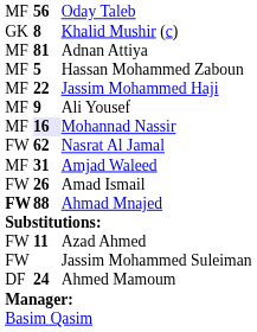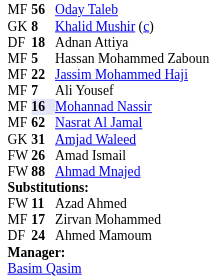Adnan Attiya | column 1: MF -> DF
Adnan Attiya | column 2: 81 -> 18
Ali Yousef | column 2: 9 -> 7
Nasrat Al Jamal | column 1: FW -> MF
Amjad Waleed | column 1: MF -> GK
Ahmad Mnajed | column 1: bold -> normal
- row: FW | Jassim Mohammed Suleiman
+ row: MF | 17 | Zirvan Mohammed
